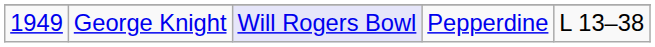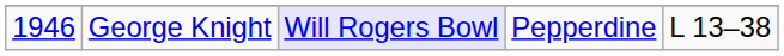George Knight | column 1: 1949 -> 1946
